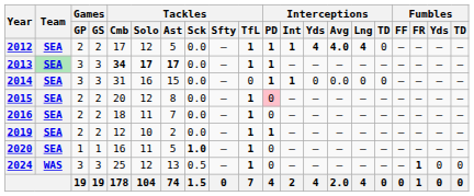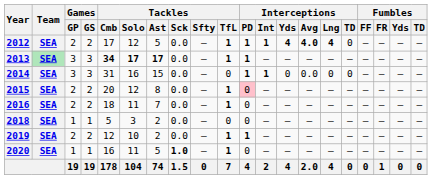+ row: 2018 | SEA | 1 | 1 | 5 | 3 | 2 | 0.0 | — | 0 | 0 | — | — | — | — | — | — | — | — | —
- row: 2024 | WAS | 3 | 3 | 25 | 12 | 13 | 0.5 | — | 1 | 0 | — | — | — | — | — | — | 1 | 0 | 0
